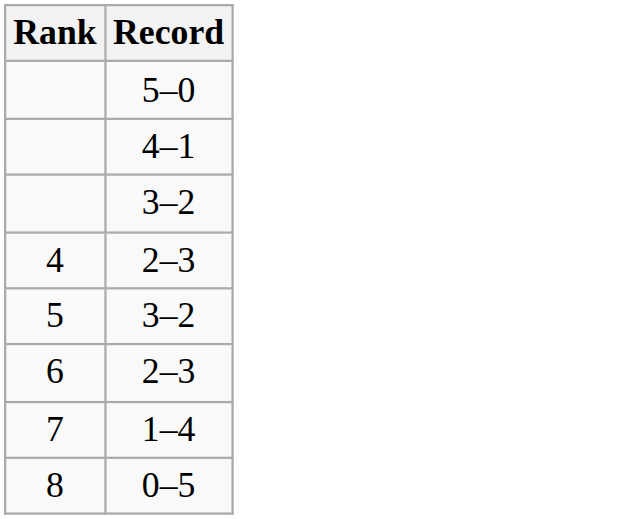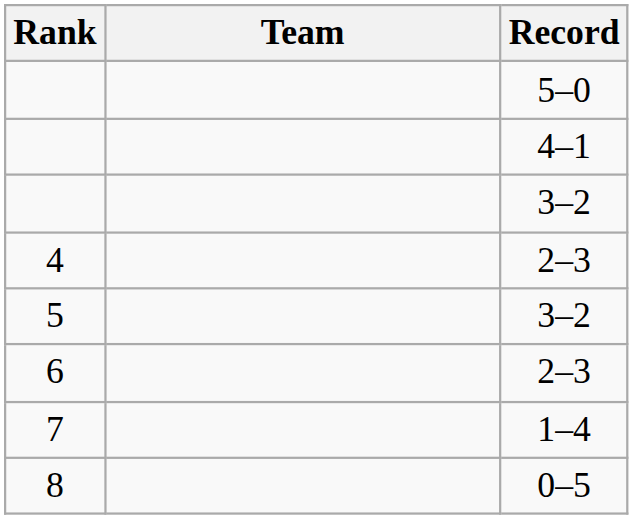+ column: Team
